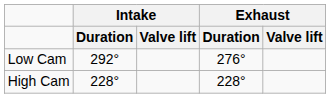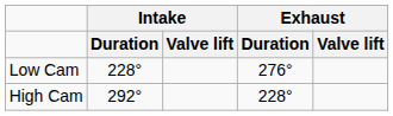Low Cam | column 2: 292° -> 228°
High Cam | column 2: 228° -> 292°
